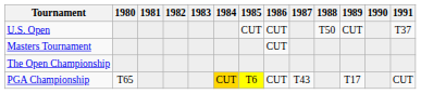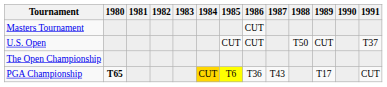rows swapped: Masters Tournament <-> U.S. Open
PGA Championship | 1980: normal -> bold
PGA Championship | 1986: CUT -> T36
